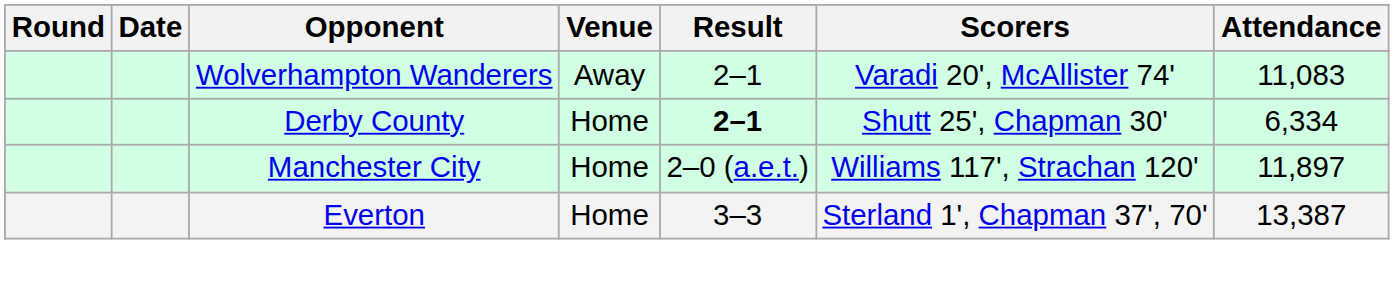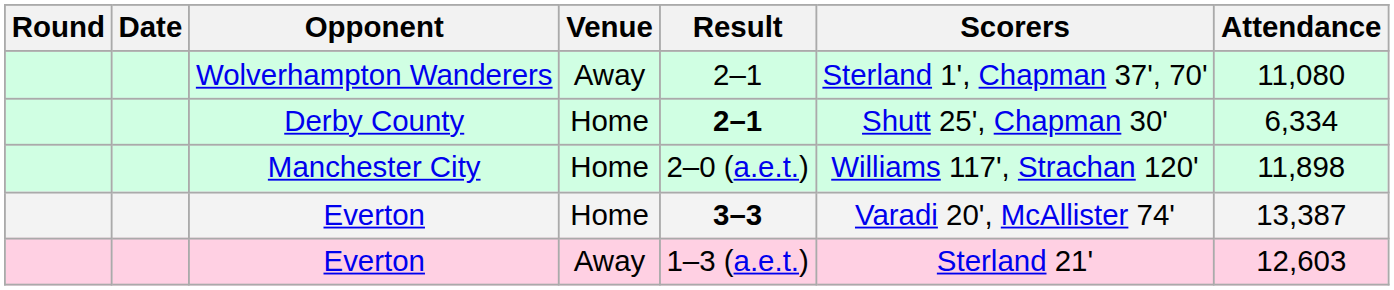Wolverhampton Wanderers | Scorers: Varadi 20', McAllister 74' -> Sterland 1', Chapman 37', 70'
Wolverhampton Wanderers | Attendance: 11,083 -> 11,080
Manchester City | Attendance: 11,897 -> 11,898
Everton / Home | Result: normal -> bold
Everton / Home | Scorers: Sterland 1', Chapman 37', 70' -> Varadi 20', McAllister 74'
+ row: Everton | Away | 1–3 (a.e.t.) | Sterland 21' | 12,603
